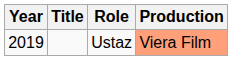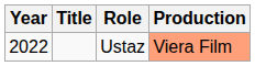Ustaz | Year: 2019 -> 2022
